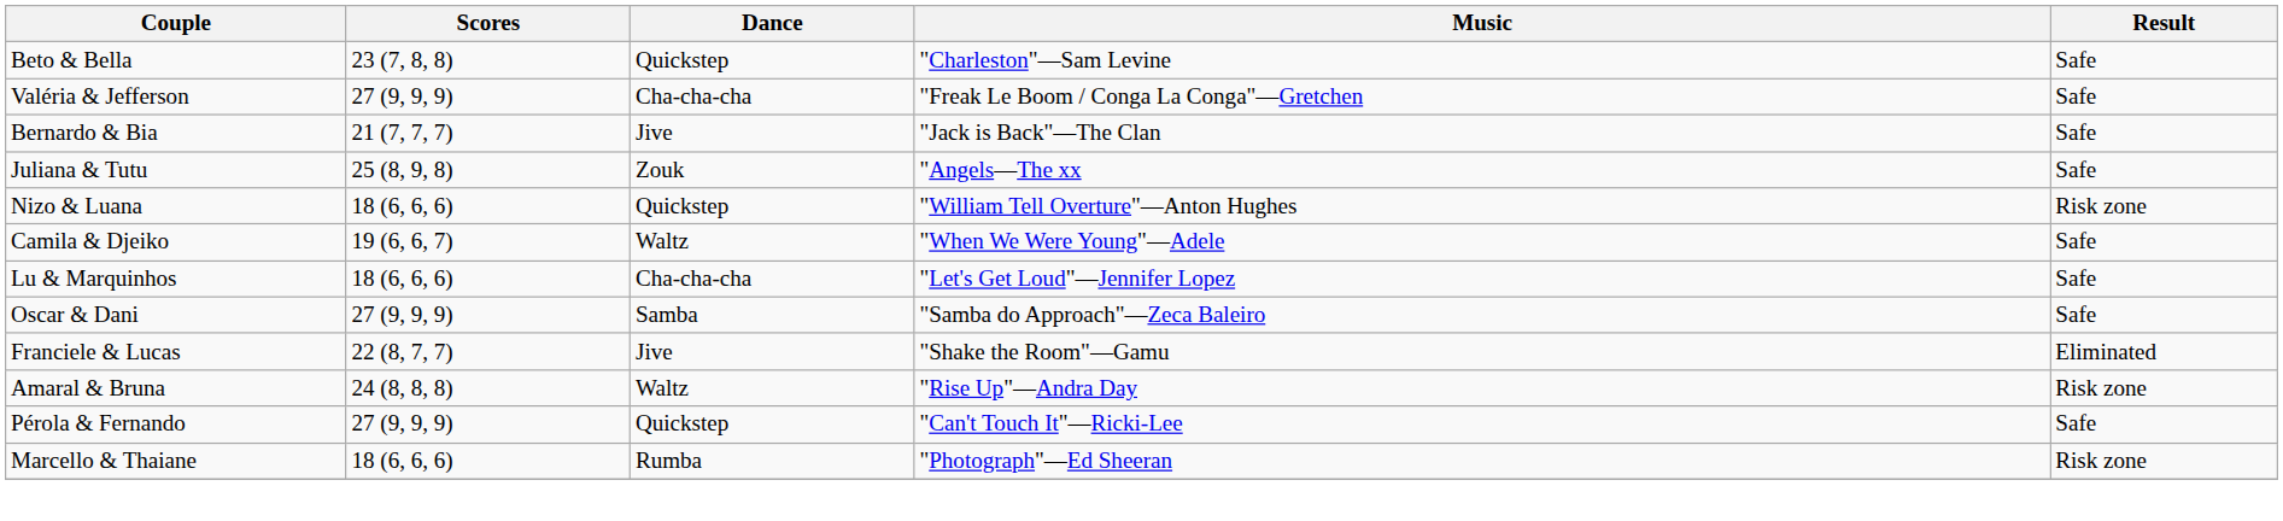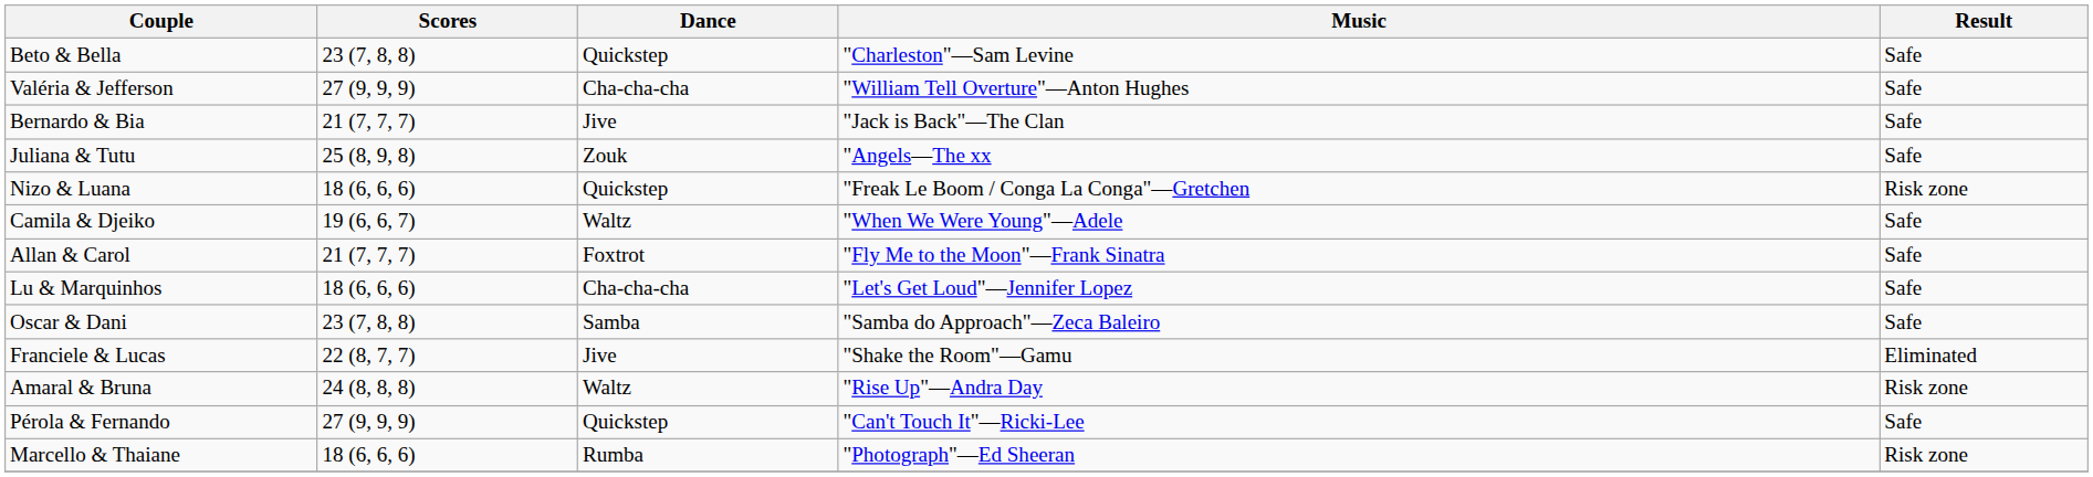Valéria & Jefferson | Music: "Freak Le Boom / Conga La Conga"—Gretchen -> "William Tell Overture"—Anton Hughes
Nizo & Luana | Music: "William Tell Overture"—Anton Hughes -> "Freak Le Boom / Conga La Conga"—Gretchen
+ row: Allan & Carol | 21 (7, 7, 7) | Foxtrot | "Fly Me to the Moon"—Frank Sinatra | Safe
Oscar & Dani | Scores: 27 (9, 9, 9) -> 23 (7, 8, 8)
